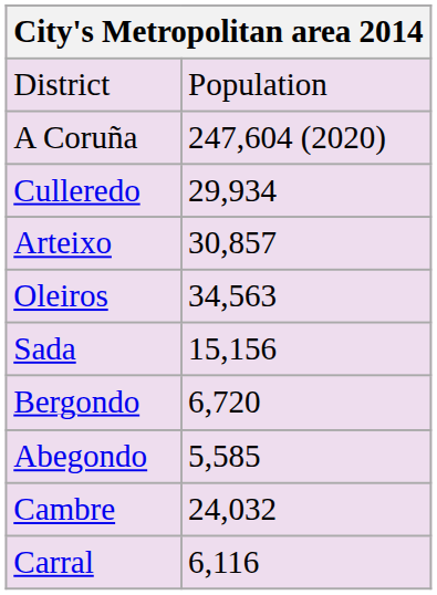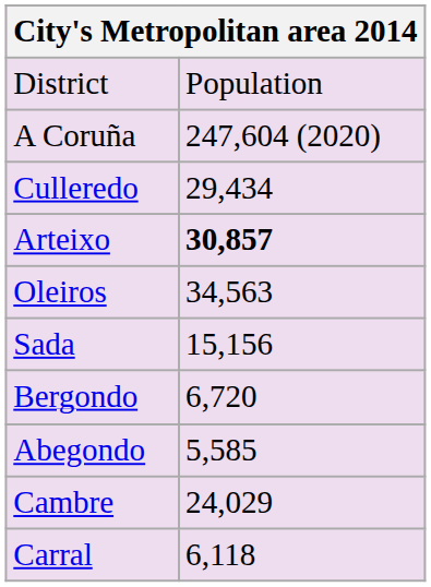Culleredo | column 2: 29,934 -> 29,434
Arteixo | column 2: normal -> bold
Cambre | column 2: 24,032 -> 24,029
Carral | column 2: 6,116 -> 6,118
